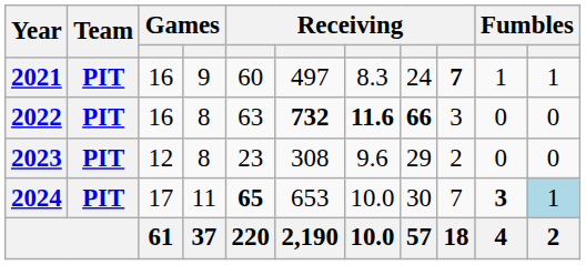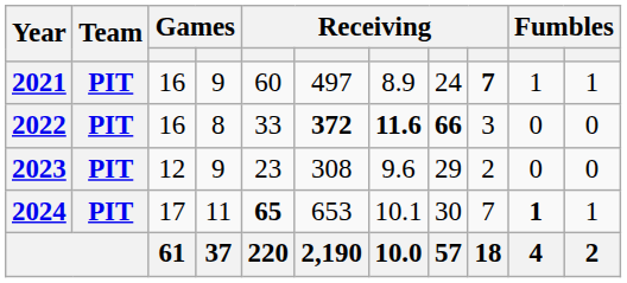2021 | column 7: 8.3 -> 8.9
2022 | column 5: 63 -> 33
2022 | column 6: 732 -> 372
2023 | column 4: 8 -> 9
2024 | column 7: 10.0 -> 10.1
2024 | column 10: 3 -> 1
2024 | column 11: lightblue background -> no background
